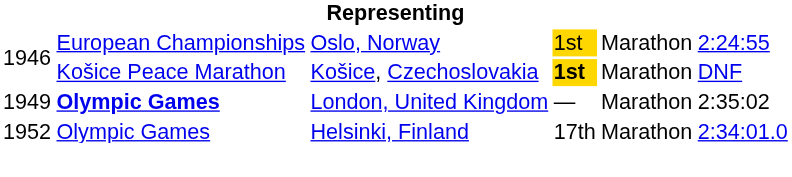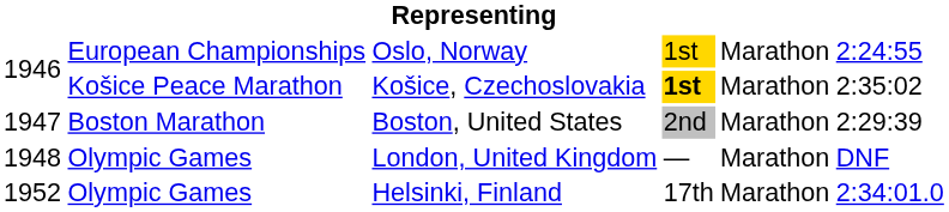Košice, Czechoslovakia | column 6: DNF -> 2:35:02
+ row: 1947 | Boston Marathon | Boston, United States | 2nd | Marathon | 2:29:39
London, United Kingdom | column 1: 1949 -> 1948
London, United Kingdom | column 2: bold -> normal
London, United Kingdom | column 6: 2:35:02 -> DNF
